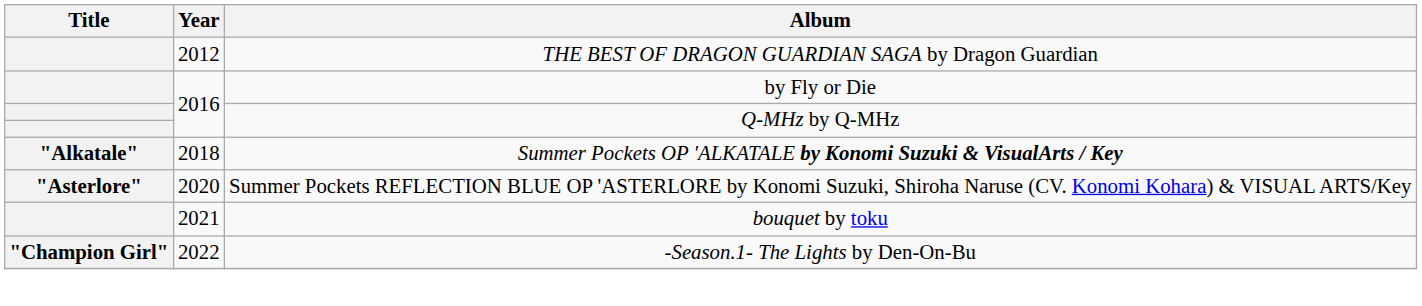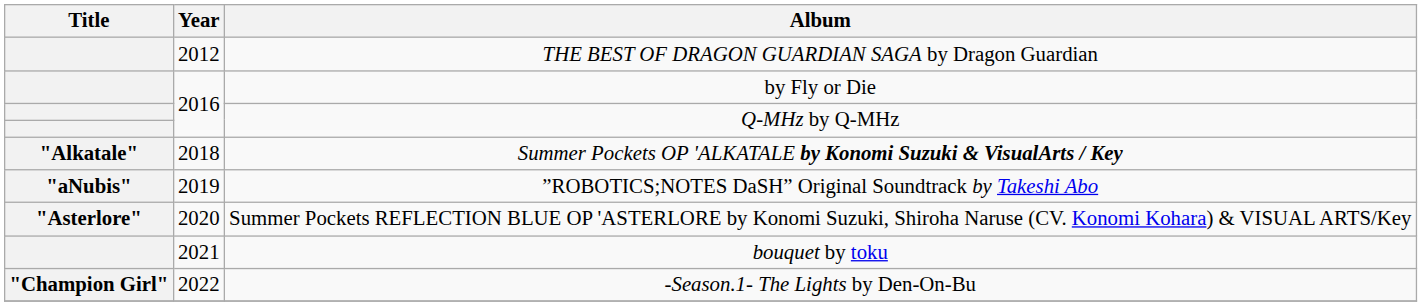+ row: "aNubis" | 2019 | ”ROBOTICS;NOTES DaSH” Original Soundtrack by Takeshi Abo
